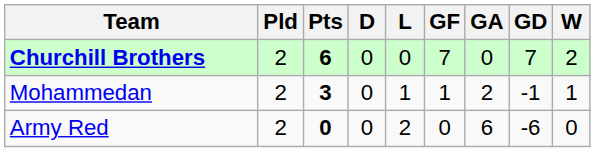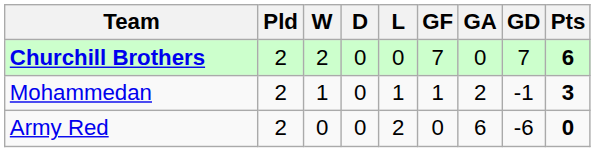columns swapped: W <-> Pts
